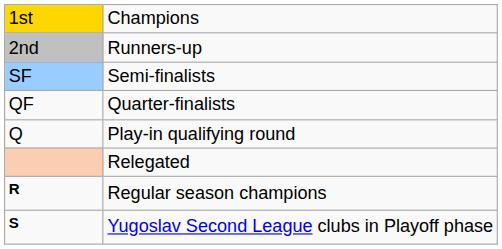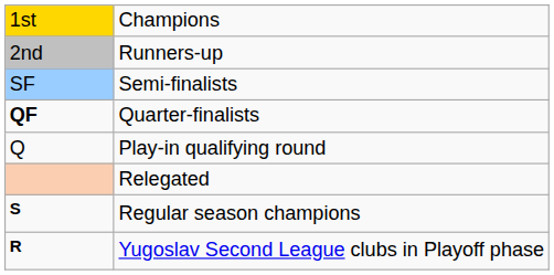Quarter-finalists | column 1: normal -> bold
Regular season champions | column 1: R -> S
Yugoslav Second League clubs in Playoff phase | column 1: S -> R
